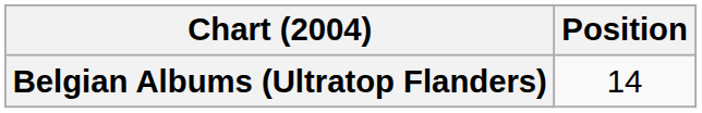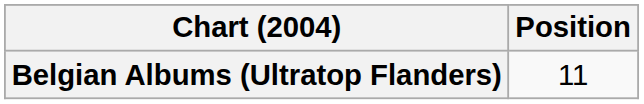Belgian Albums (Ultratop Flanders) | Position: 14 -> 11
